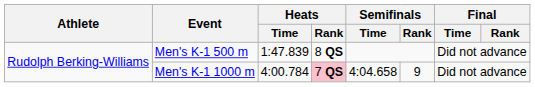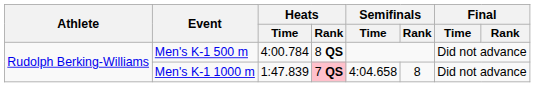Men's K-1 500 m | Heats / Time: 1:47.839 -> 4:00.784
Men's K-1 1000 m | Heats / Time: 4:00.784 -> 1:47.839
Men's K-1 1000 m | Semifinals / Rank: 9 -> 8
